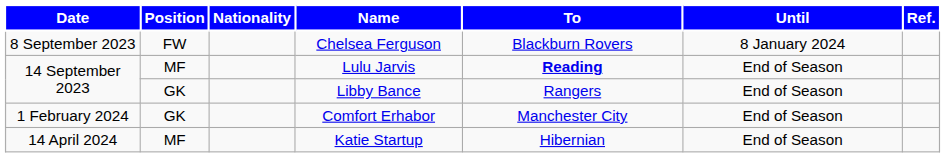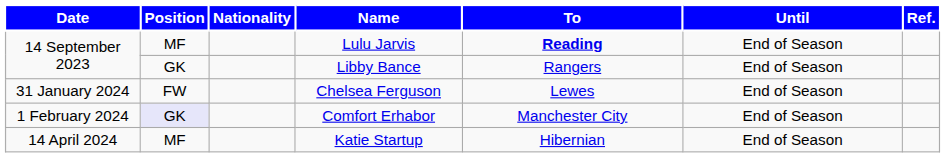- row: 8 September 2023 | FW | Chelsea Ferguson | Blackburn Rovers | 8 January 2024
+ row: 31 January 2024 | FW | Chelsea Ferguson | Lewes | End of Season
1 February 2024 | Position: no background -> lavender background
